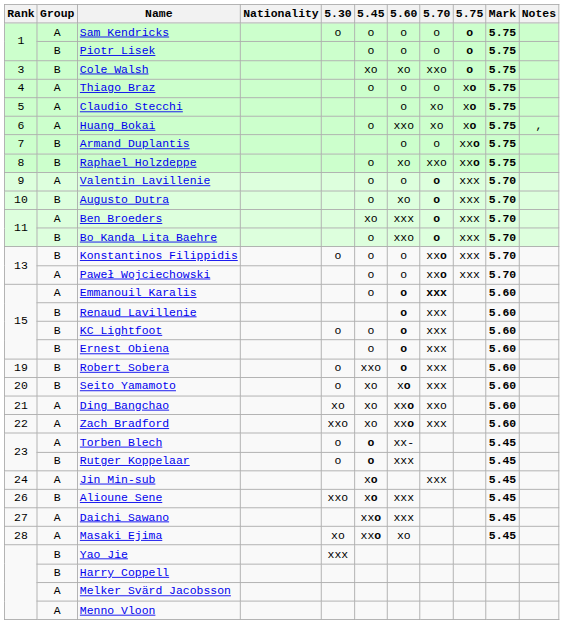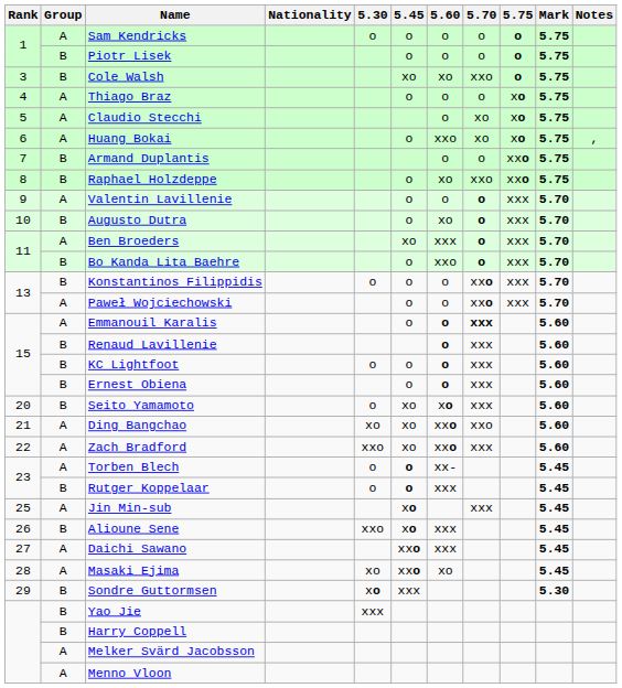- row: 19 | B | Robert Sobera | o | xxo | o | xxx | 5.60
Jin Min-sub | Rank: 24 -> 25
+ row: 29 | B | Sondre Guttormsen | xo | xxx | 5.30
